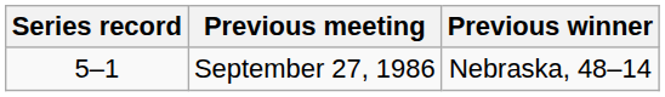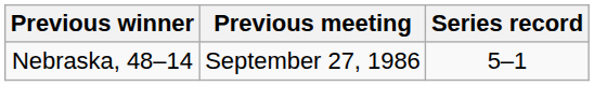columns swapped: Series record <-> Previous winner
